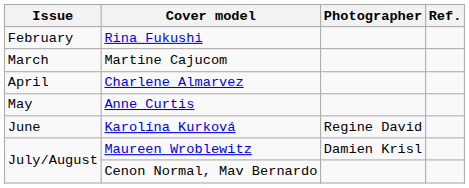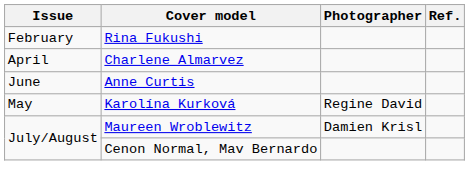- row: March | Martine Cajucom
Anne Curtis | Issue: May -> June
Karolína Kurková | Issue: June -> May
